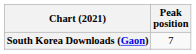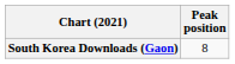South Korea Downloads (Gaon) | Peak position: 7 -> 8
